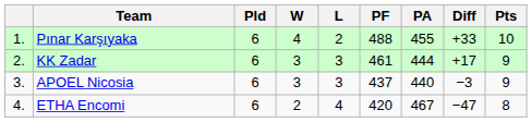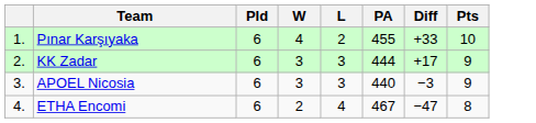- column: PF | 488 | 461 | 437 | 420
